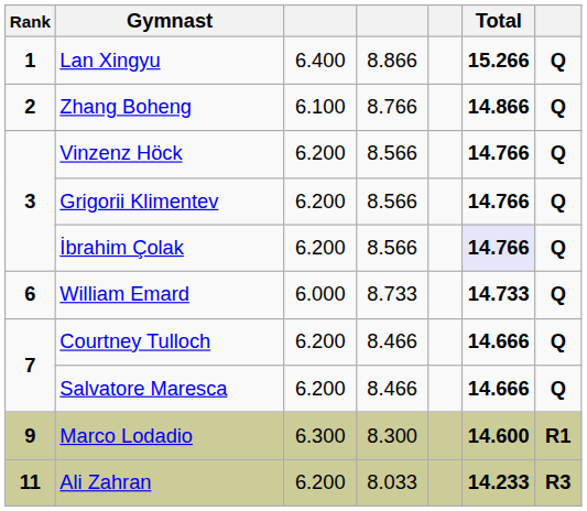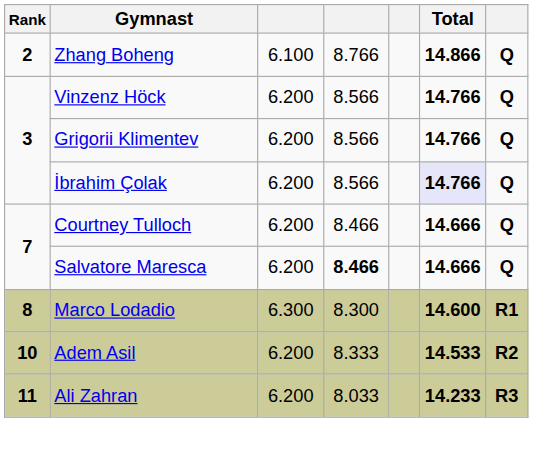- row: 1 | Lan Xingyu | 6.400 | 8.866 | 15.266 | Q
- row: 6 | William Emard | 6.000 | 8.733 | 14.733 | Q
Salvatore Maresca | column 4: normal -> bold
Marco Lodadio | Rank: 9 -> 8
+ row: 10 | Adem Asil | 6.200 | 8.333 | 14.533 | R2
